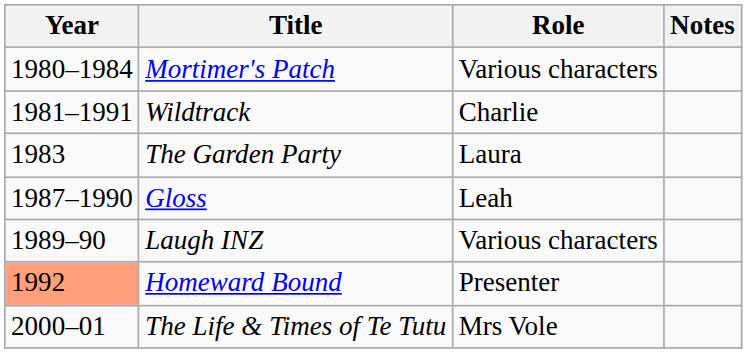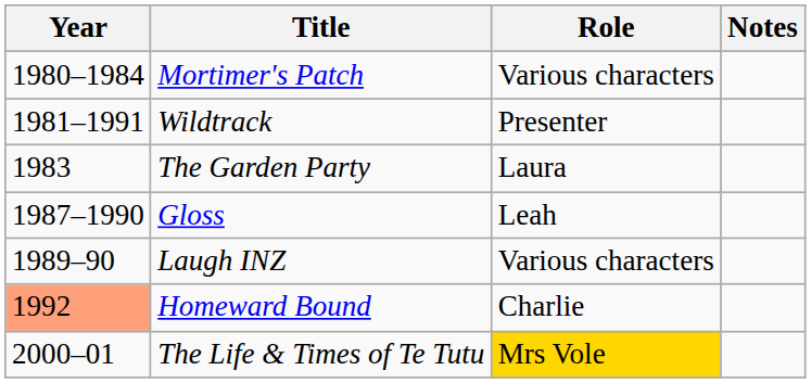Wildtrack | Role: Charlie -> Presenter
Homeward Bound | Role: Presenter -> Charlie
The Life & Times of Te Tutu | Role: no background -> gold background
